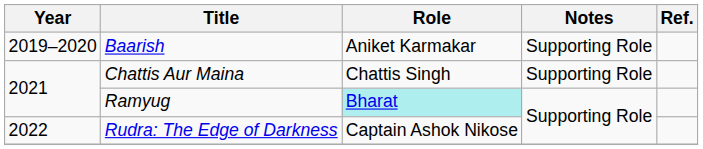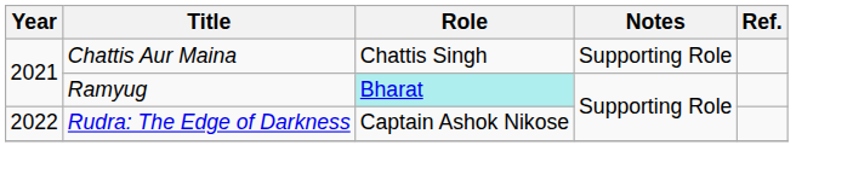- row: 2019–2020 | Baarish | Aniket Karmakar | Supporting Role
